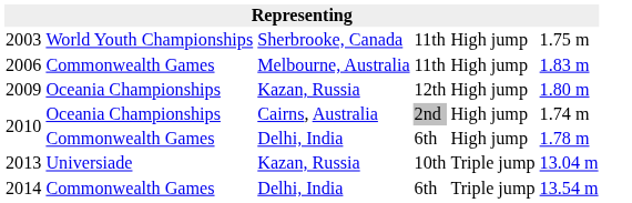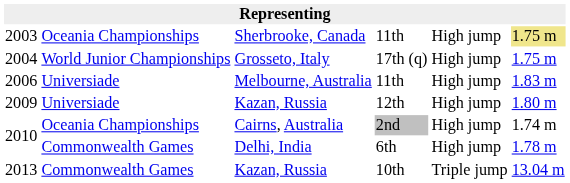2003 | column 2: World Youth Championships -> Oceania Championships
2003 | column 6: no background -> khaki background
+ row: 2004 | World Junior Championships | Grosseto, Italy | 17th (q) | High jump | 1.75 m
2006 | column 2: Commonwealth Games -> Universiade
2009 | column 2: Oceania Championships -> Universiade
2013 | column 2: Universiade -> Commonwealth Games
- row: 2014 | Commonwealth Games | Delhi, India | 6th | Triple jump | 13.54 m
